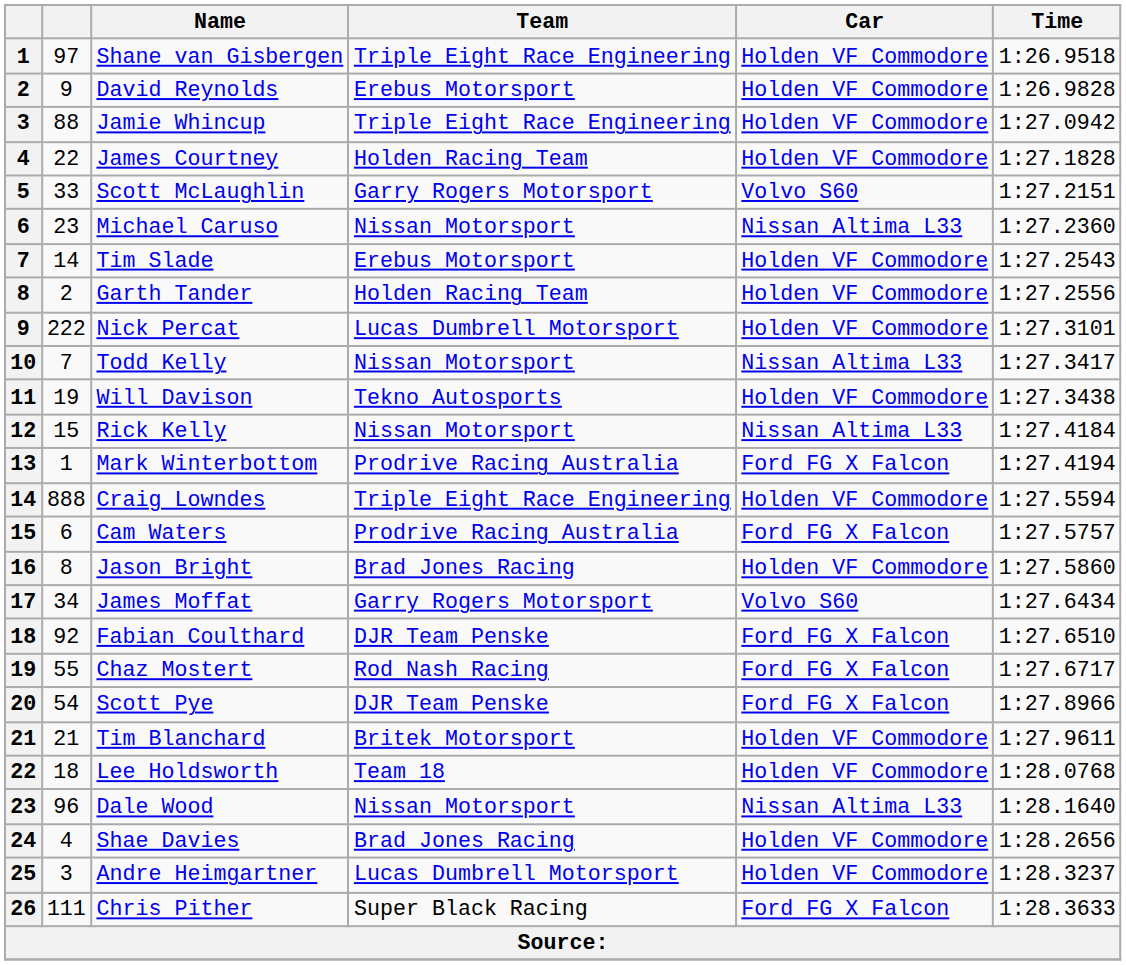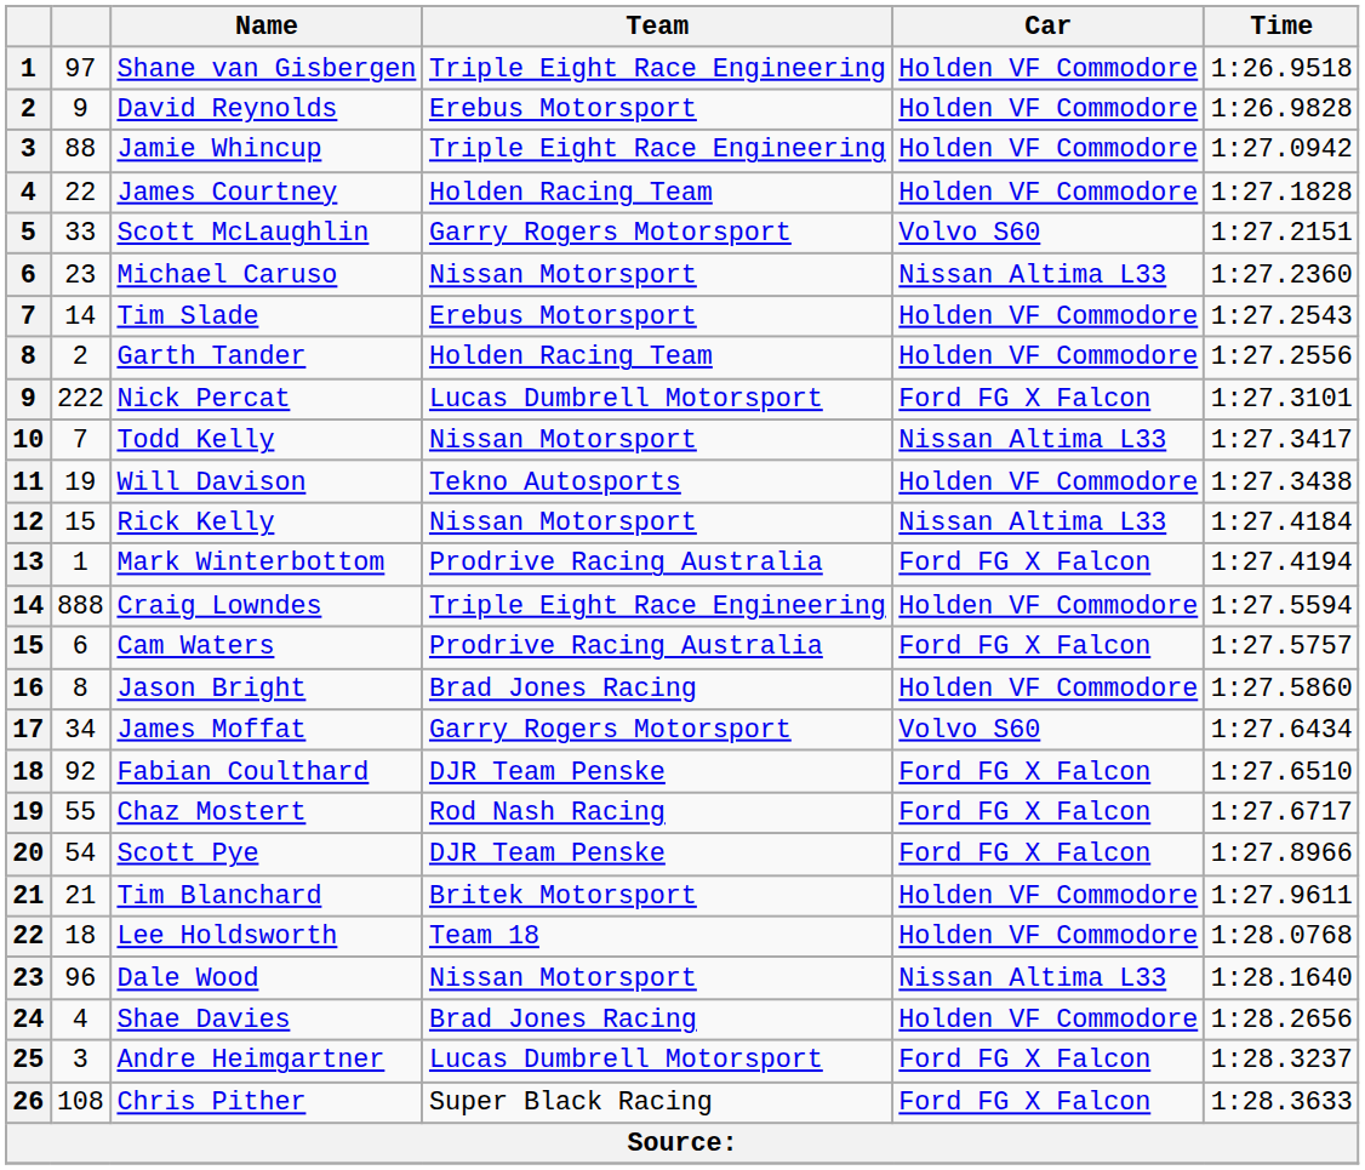Nick Percat | Car: Holden VF Commodore -> Ford FG X Falcon
Andre Heimgartner | Car: Holden VF Commodore -> Ford FG X Falcon
Chris Pither | column 2: 111 -> 108
